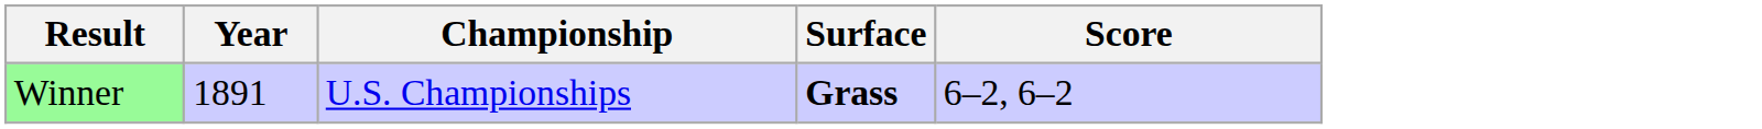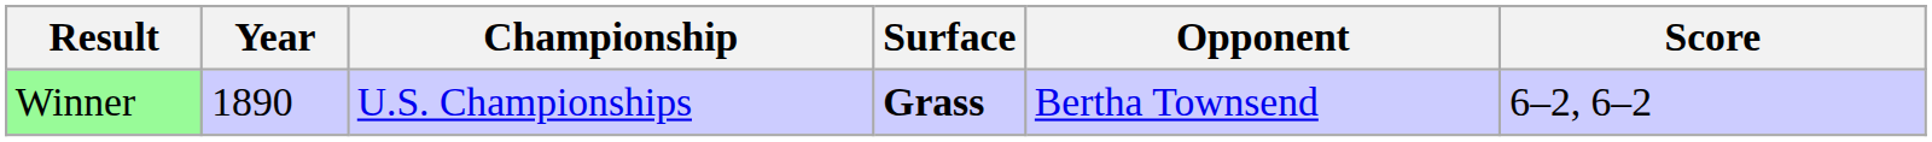+ column: Opponent | Bertha Townsend
Winner | Year: 1891 -> 1890
